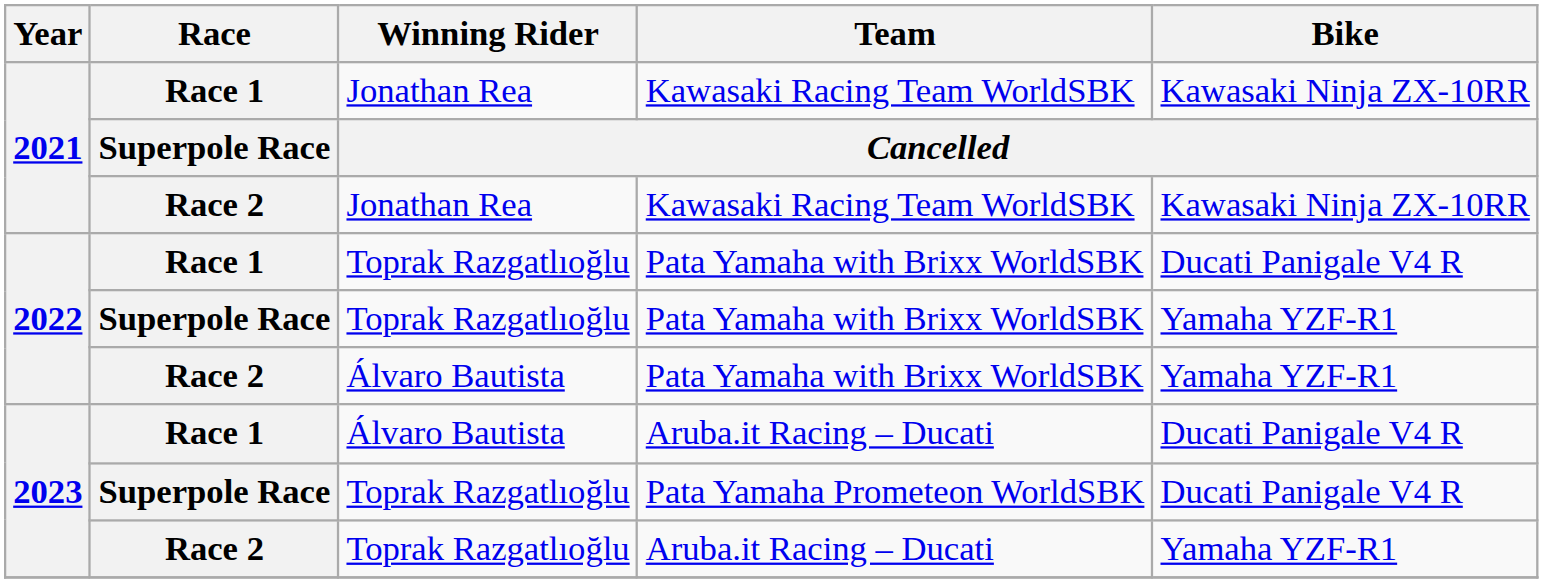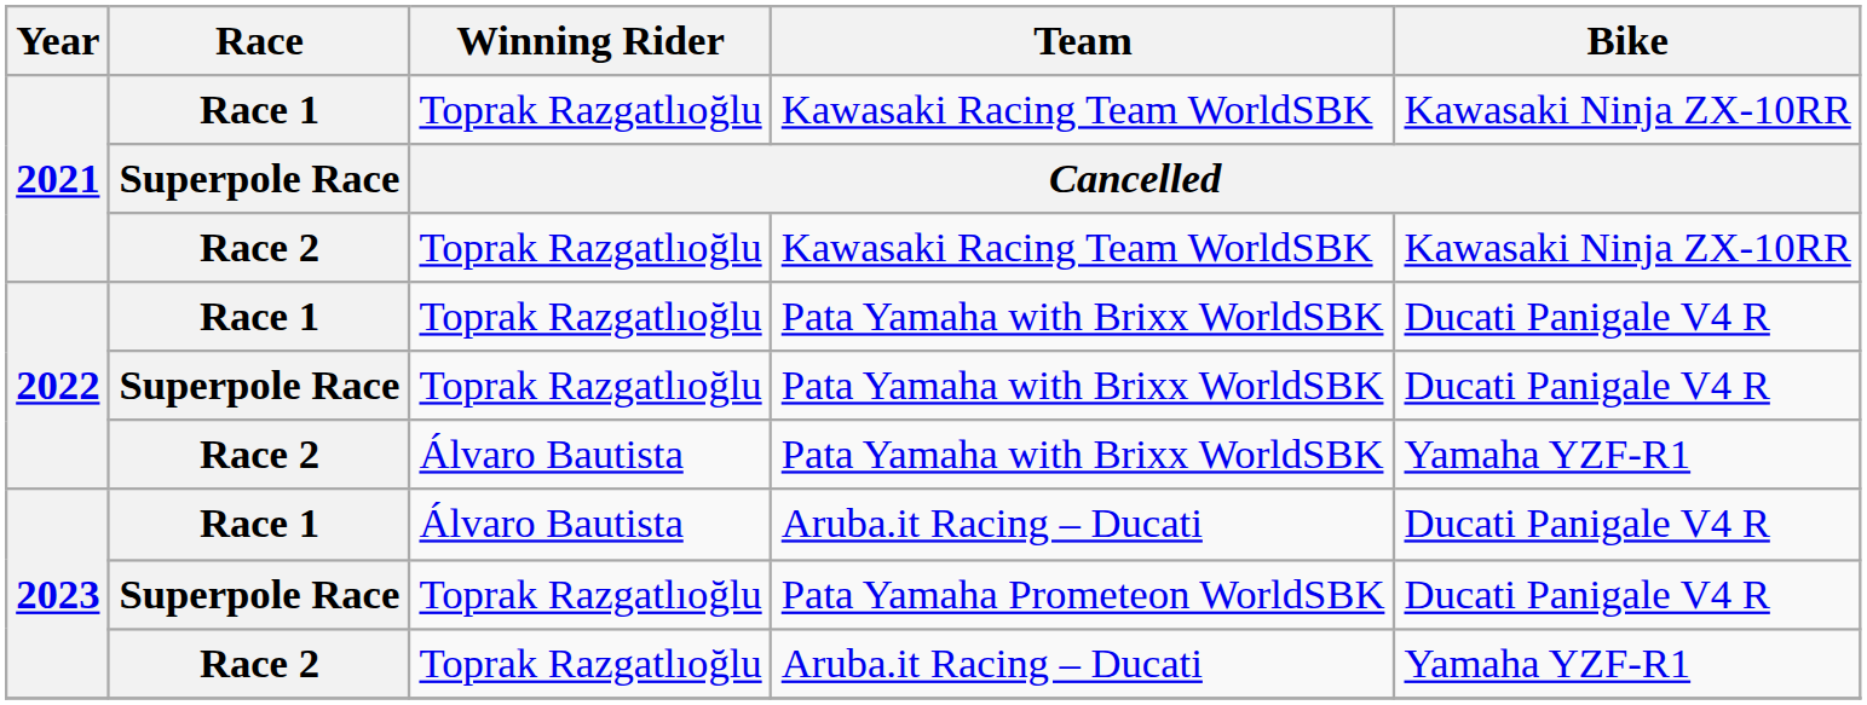Race 1 / Kawasaki Racing Team WorldSBK | Winning Rider: Jonathan Rea -> Toprak Razgatlıoğlu
Race 2 / Kawasaki Racing Team WorldSBK | Winning Rider: Jonathan Rea -> Toprak Razgatlıoğlu
Superpole Race / Pata Yamaha with Brixx WorldSBK | Bike: Yamaha YZF-R1 -> Ducati Panigale V4 R
